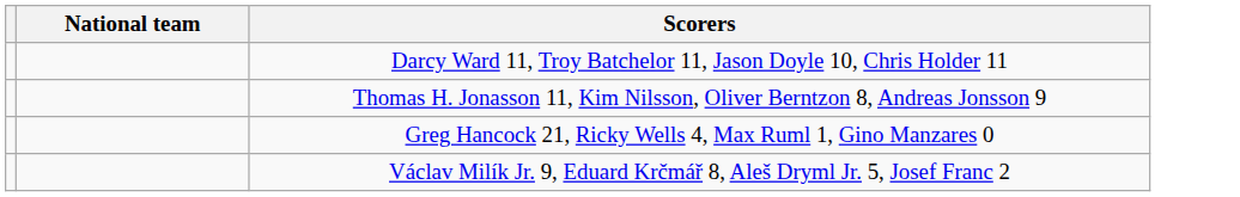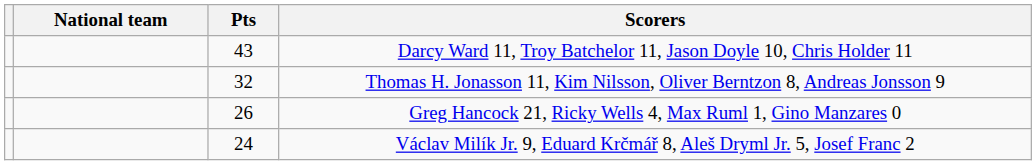+ column: Pts | 43 | 32 | 26 | 24
